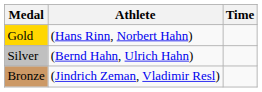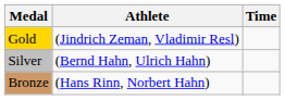Gold | Athlete: (Hans Rinn, Norbert Hahn) -> (Jindrich Zeman, Vladimir Resl)
Bronze | Athlete: (Jindrich Zeman, Vladimir Resl) -> (Hans Rinn, Norbert Hahn)
